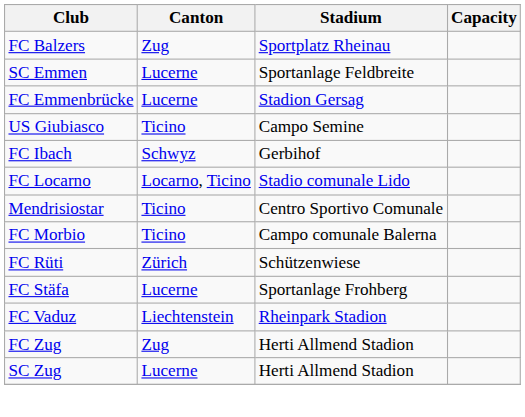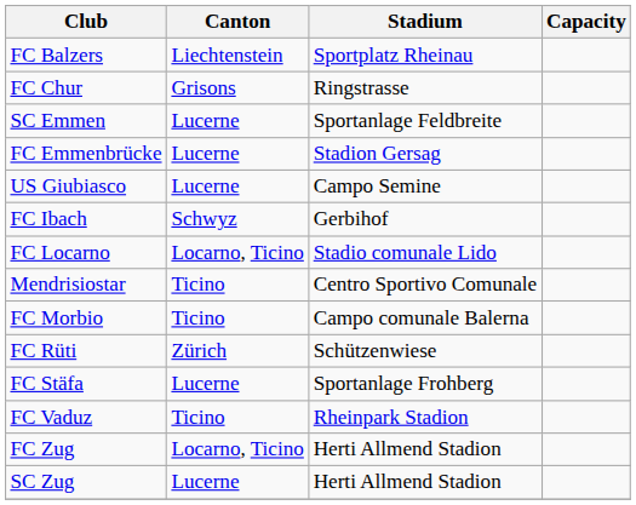FC Balzers | Canton: Zug -> Liechtenstein
+ row: FC Chur | Grisons | Ringstrasse
US Giubiasco | Canton: Ticino -> Lucerne
FC Vaduz | Canton: Liechtenstein -> Ticino
FC Zug | Canton: Zug -> Locarno, Ticino
